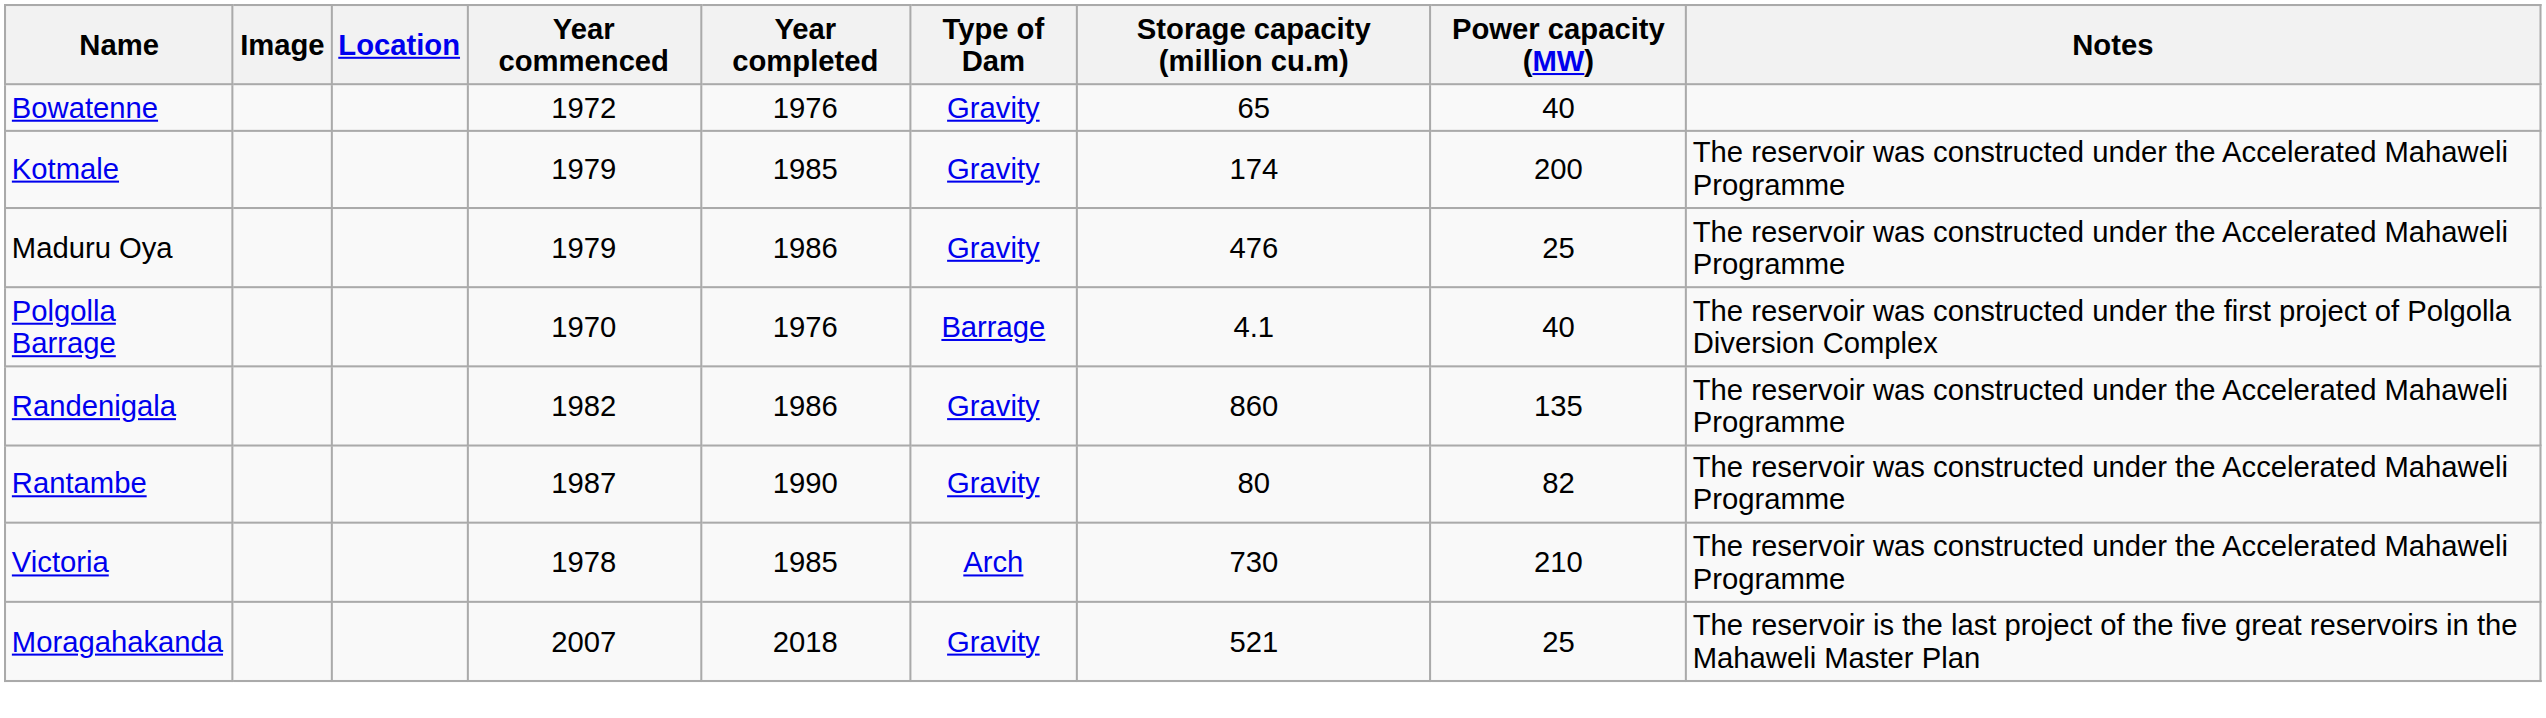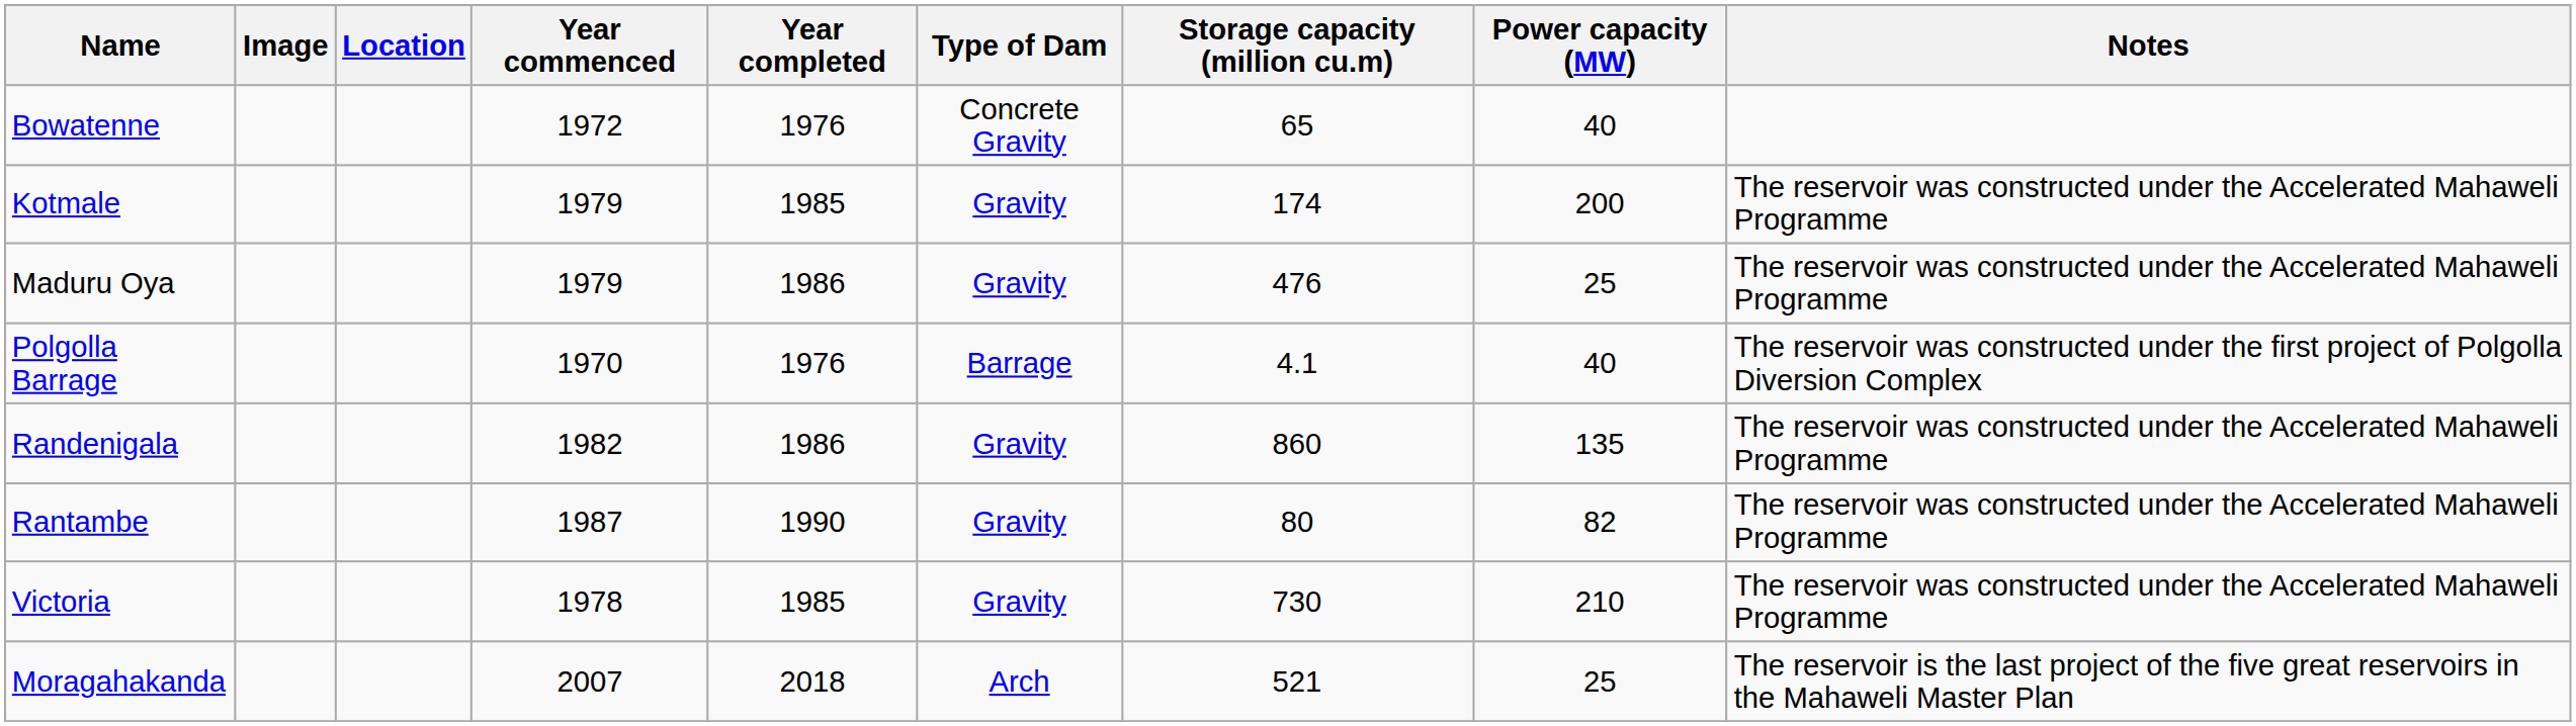Bowatenne | Type of Dam: Gravity -> Concrete Gravity
Victoria | Type of Dam: Arch -> Gravity
Moragahakanda | Type of Dam: Gravity -> Arch
